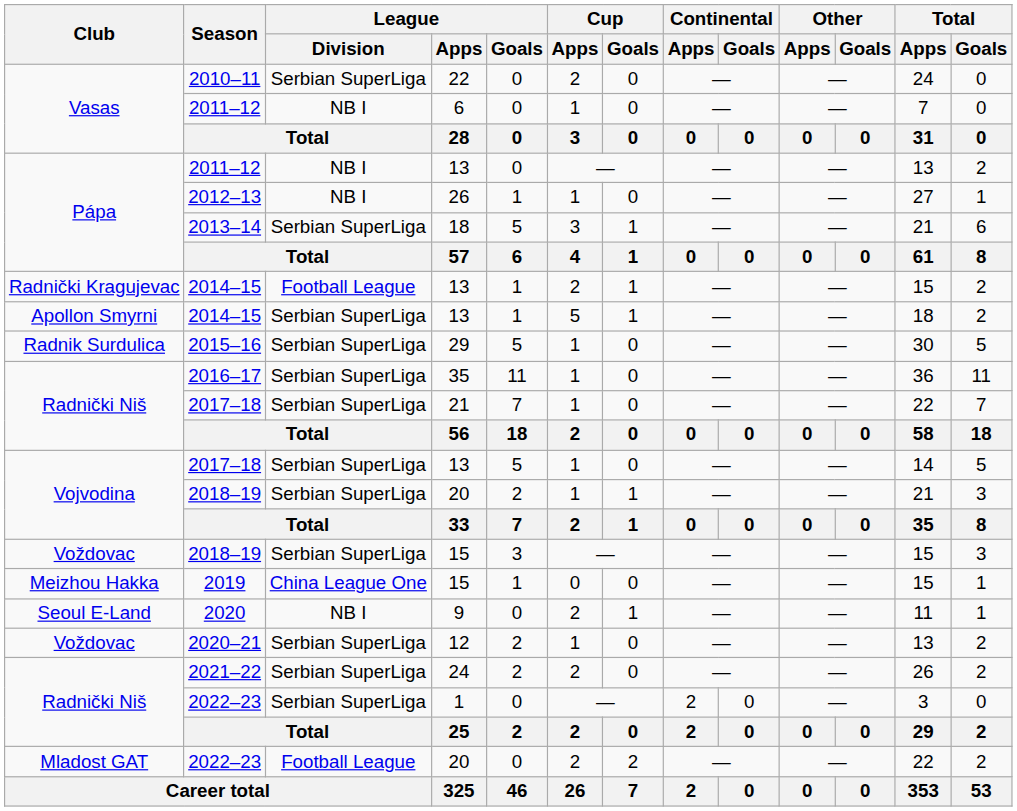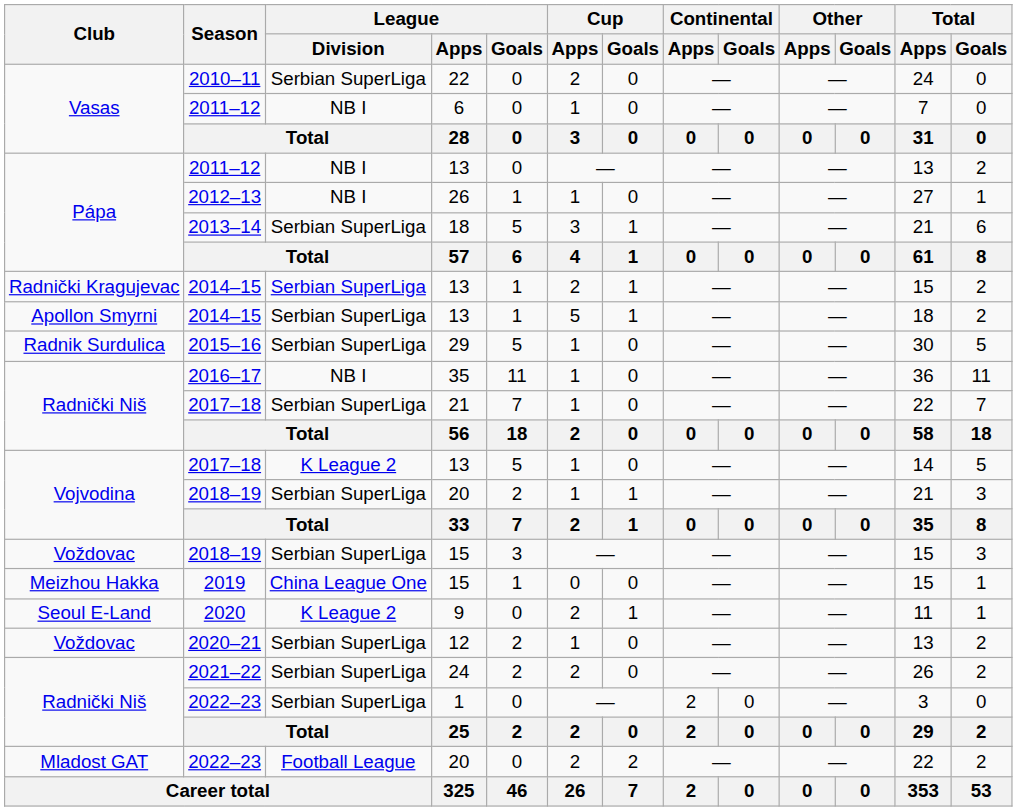Radnički Kragujevac / 2014–15 | League / Division: Football League -> Serbian SuperLiga
2016–17 | League / Division: Serbian SuperLiga -> NB I
Vojvodina / 2017–18 | League / Division: Serbian SuperLiga -> K League 2
2020 | League / Division: NB I -> K League 2
